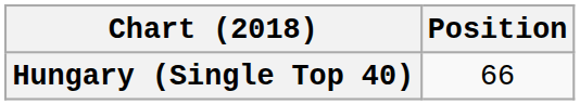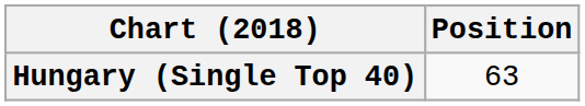Hungary (Single Top 40) | Position: 66 -> 63
